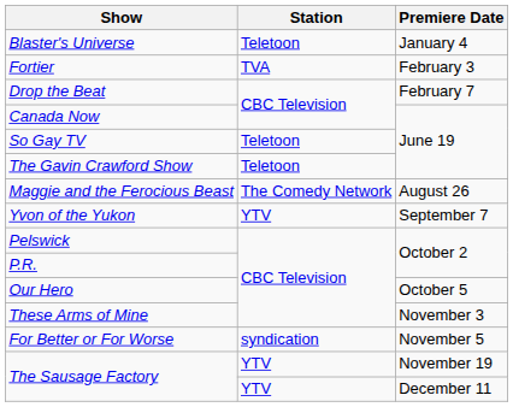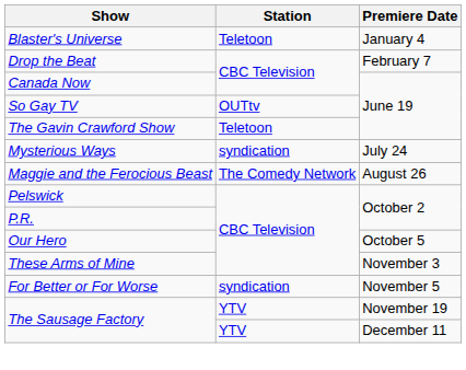- row: Fortier | TVA | February 3
So Gay TV | Station: Teletoon -> OUTtv
+ row: Mysterious Ways | syndication | July 24
- row: Yvon of the Yukon | YTV | September 7
